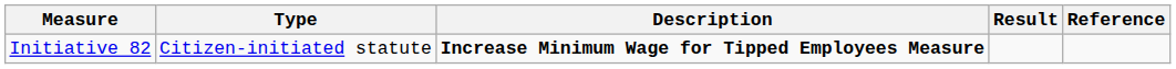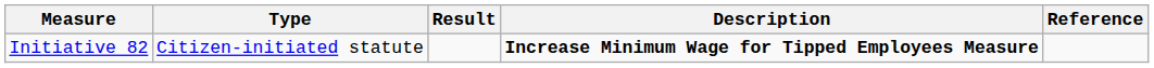columns swapped: Description <-> Result
